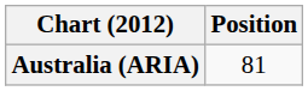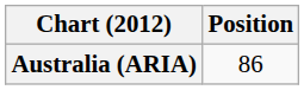Australia (ARIA) | Position: 81 -> 86
